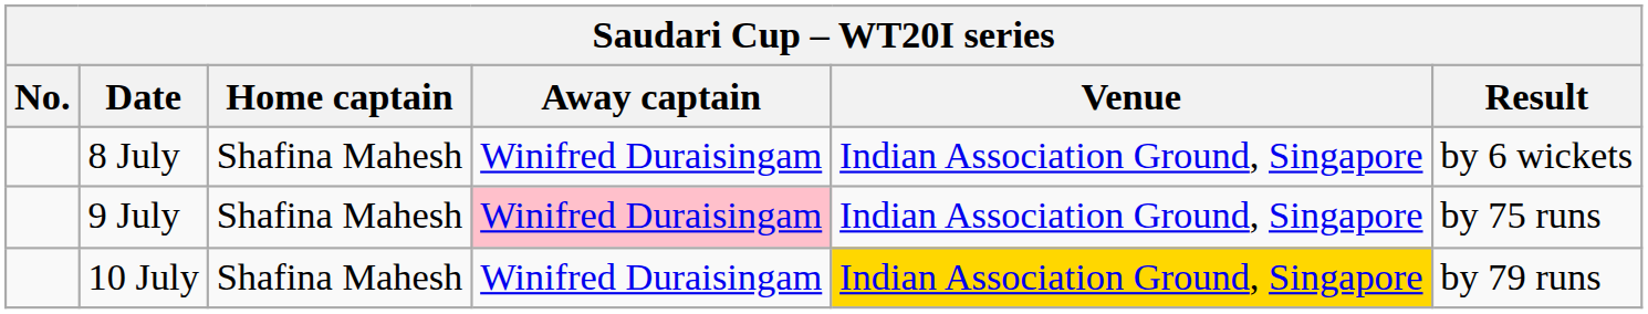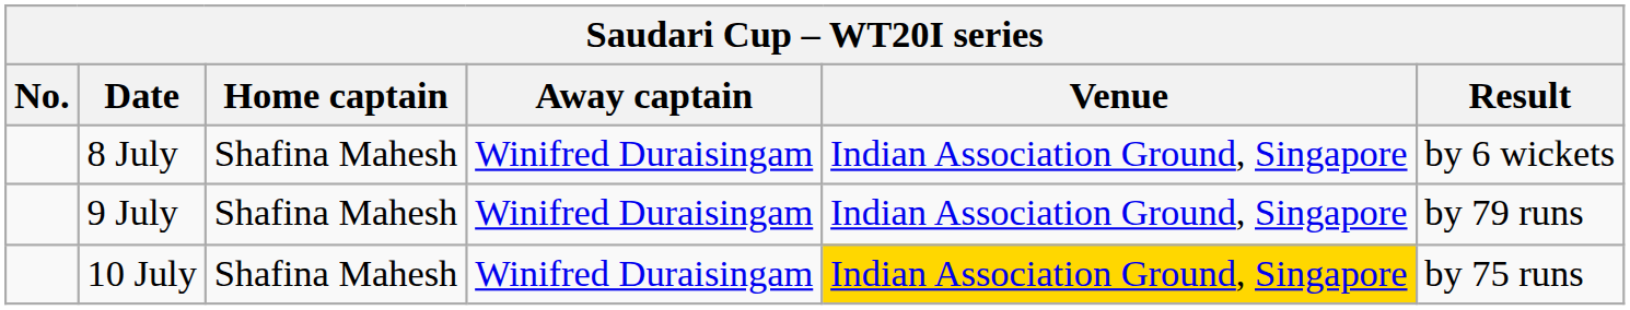9 July | Away captain: pink background -> no background
9 July | Result: by 75 runs -> by 79 runs
10 July | Result: by 79 runs -> by 75 runs
